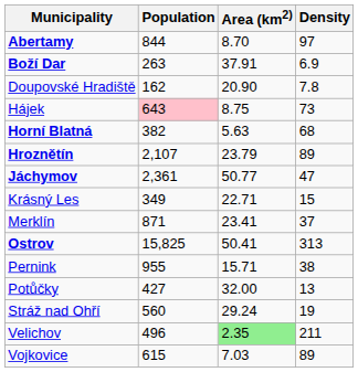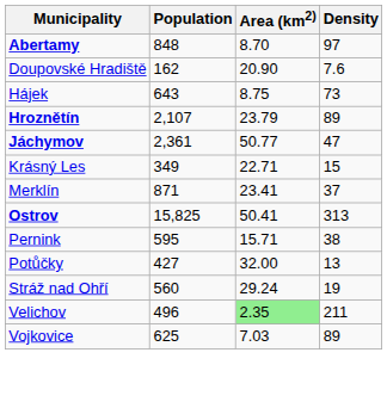Abertamy | Population: 844 -> 848
- row: Boží Dar | 263 | 37.91 | 6.9
Doupovské Hradiště | Density: 7.8 -> 7.6
Hájek | Population: pink background -> no background
- row: Horní Blatná | 382 | 5.63 | 68
Pernink | Population: 955 -> 595
Vojkovice | Population: 615 -> 625
